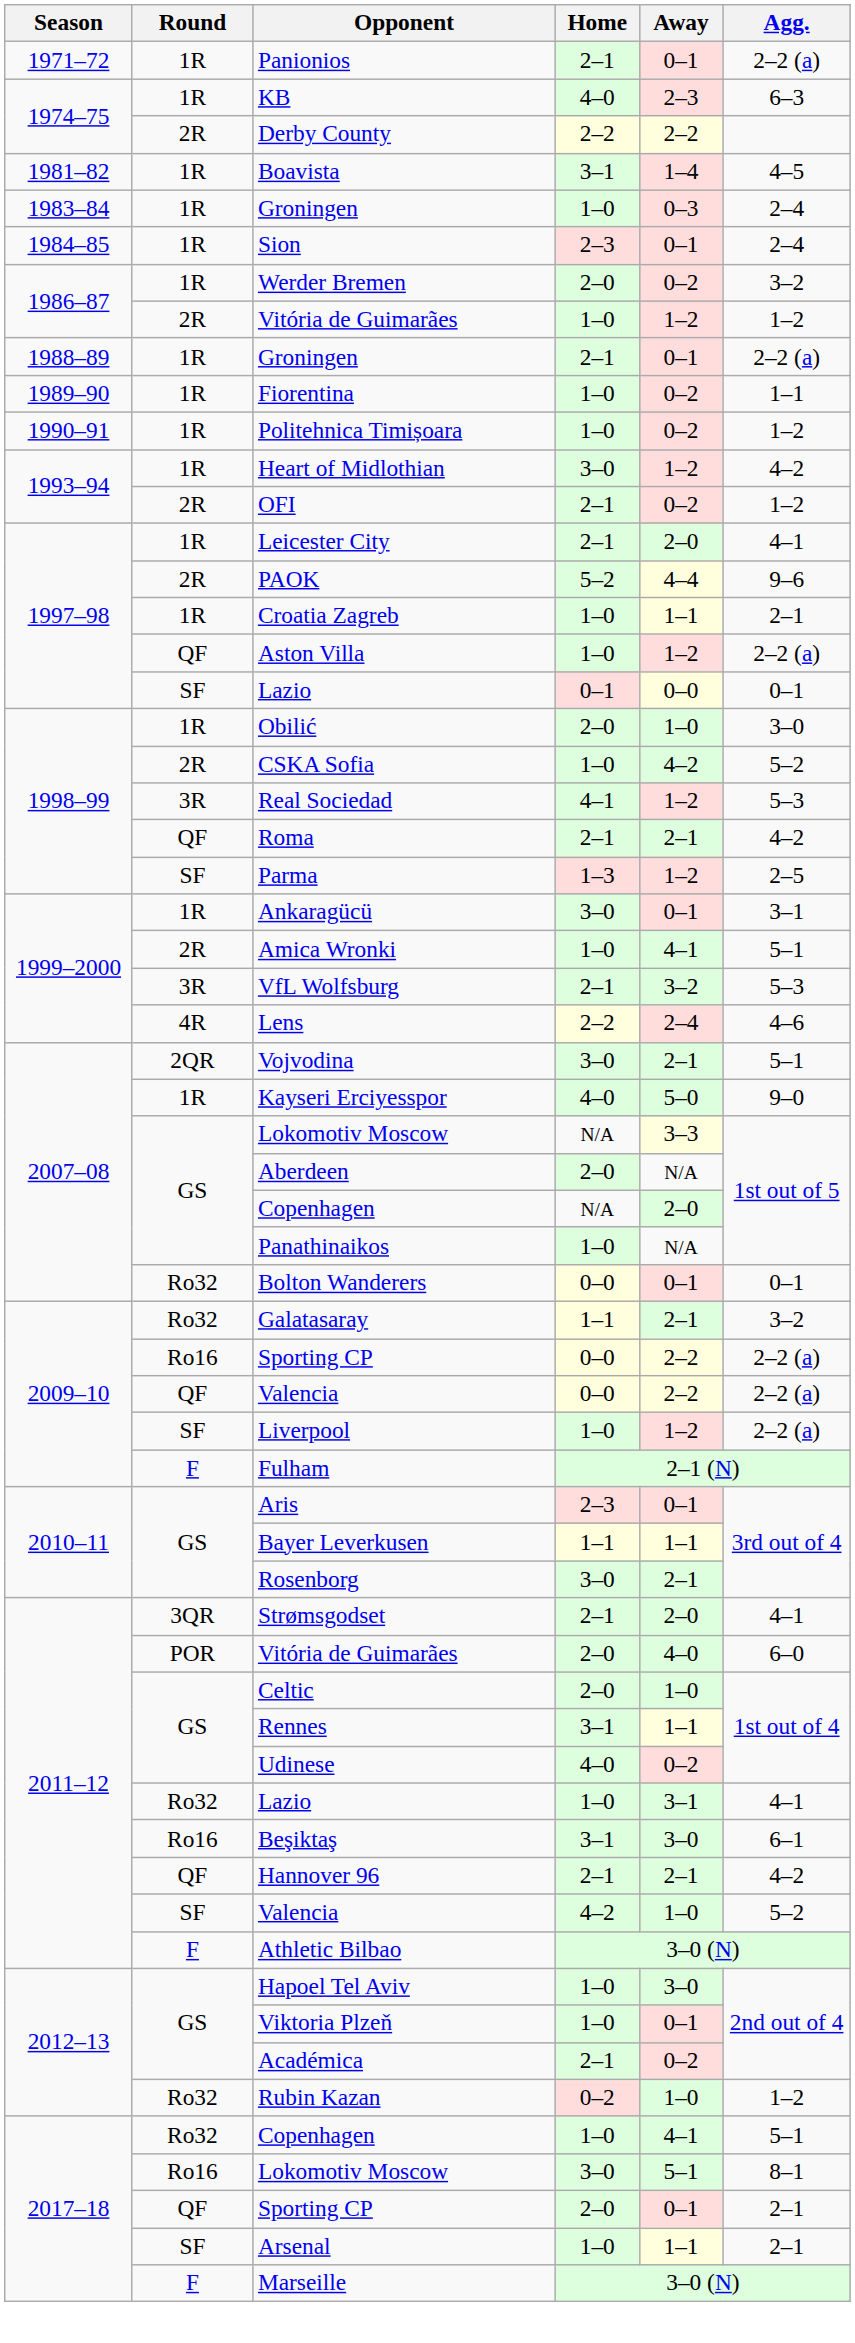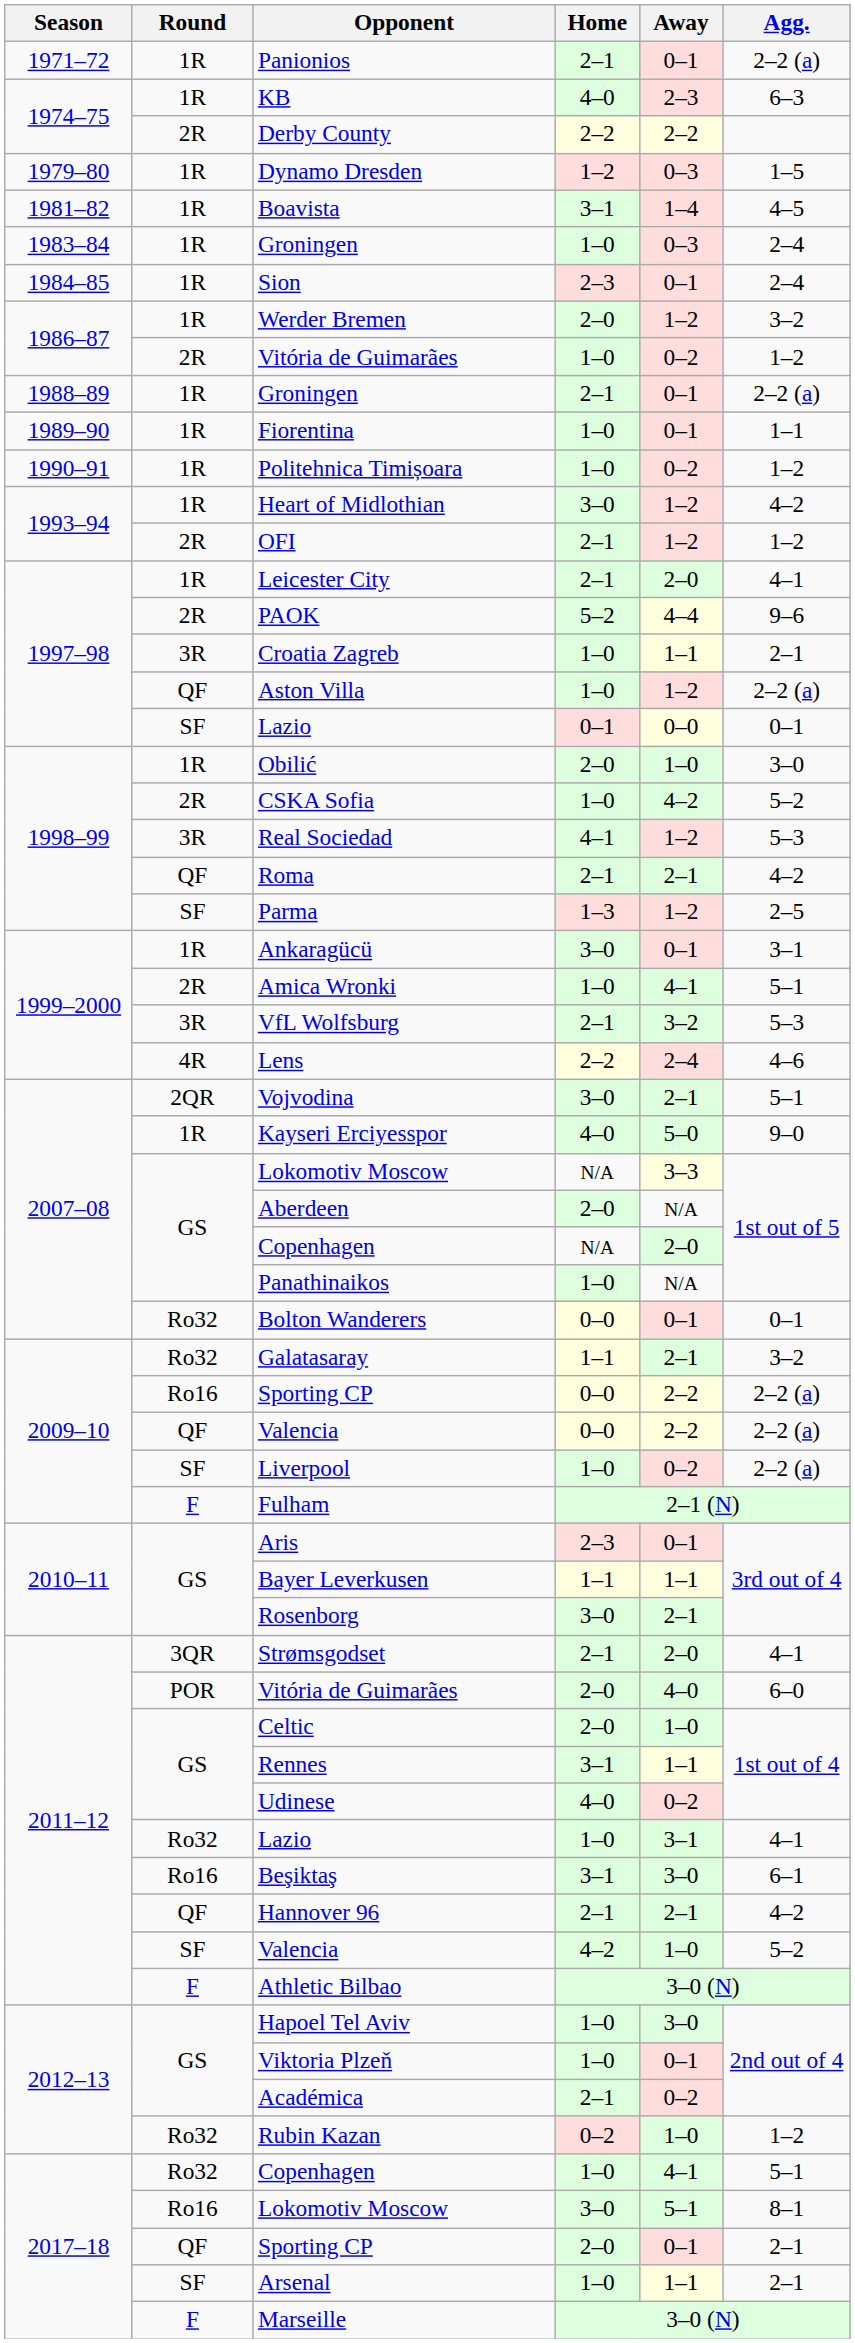+ row: 1979–80 | 1R | Dynamo Dresden | 1–2 | 0–3 | 1–5
Werder Bremen | Away: 0–2 -> 1–2
1986–87 / Vitória de Guimarães | Away: 1–2 -> 0–2
Fiorentina | Away: 0–2 -> 0–1
OFI | Away: 0–2 -> 1–2
Croatia Zagreb | Round: 1R -> 3R
Liverpool | Away: 1–2 -> 0–2
